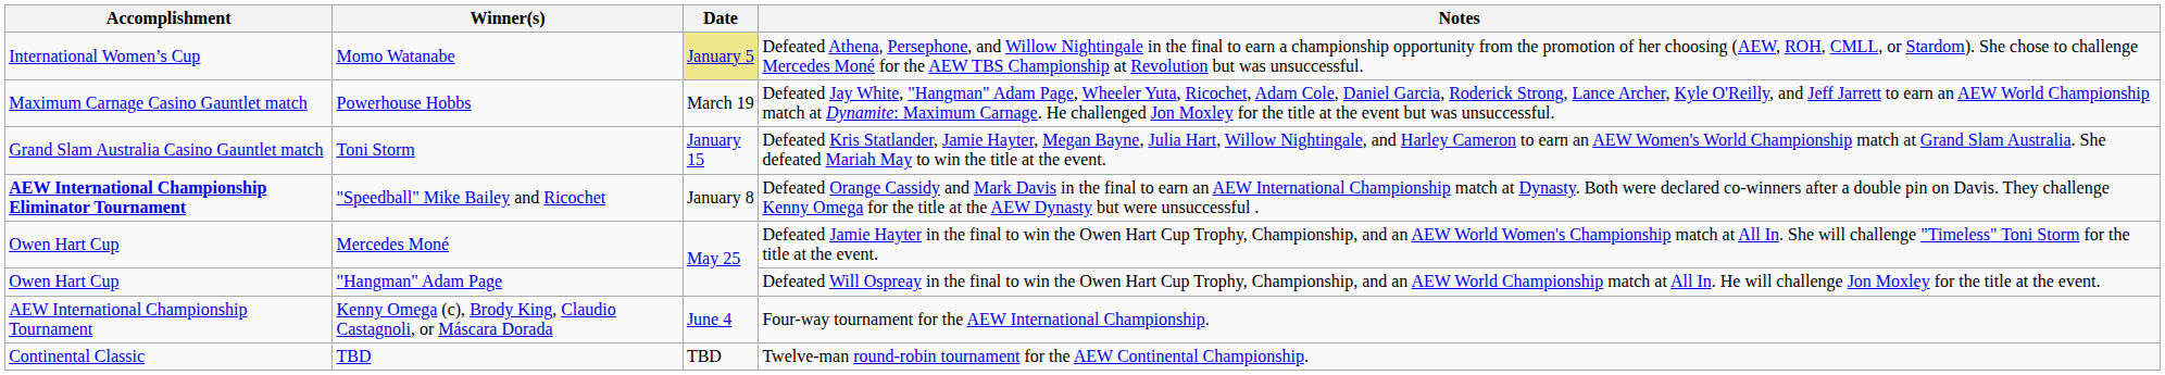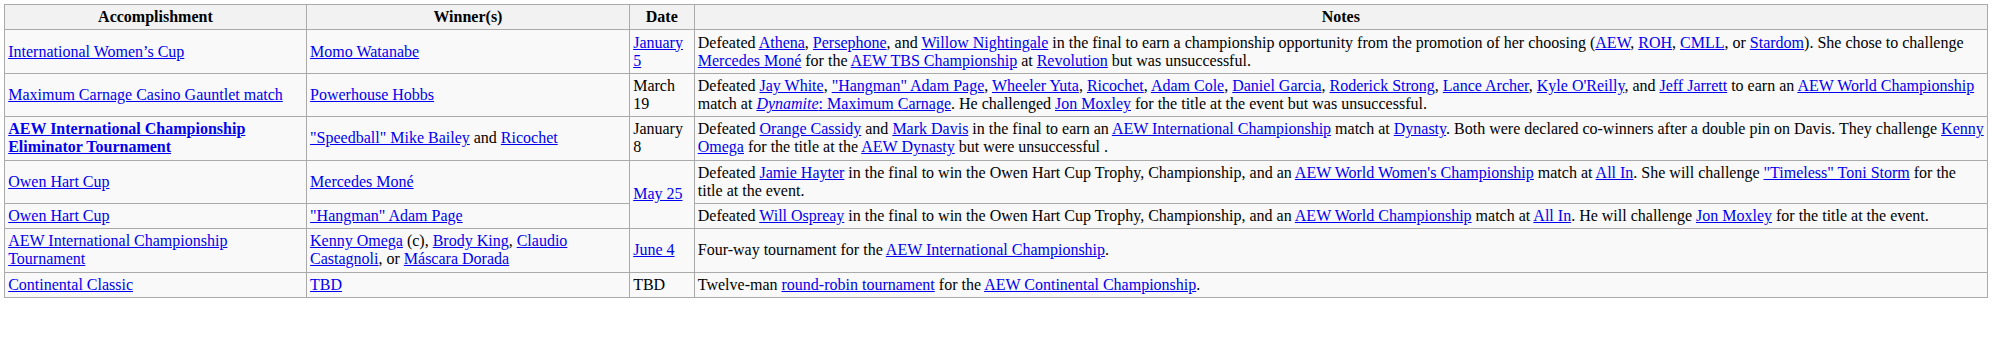Momo Watanabe | Date: khaki background -> no background
- row: Grand Slam Australia Casino Gauntlet match | Toni Storm | January 15 | Defeated Kris Statlander, Jamie Hayter, Megan Bayne, Julia Hart, Willow Nightingale, and Harley Cameron to earn an AEW Women's World Championship match at Grand Slam Australia. She defeated Mariah May to win the title at the event.
